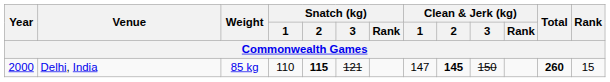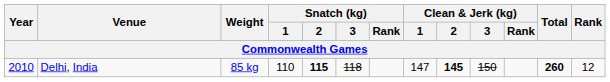Delhi, India | Year: 2000 -> 2010
Delhi, India | Snatch (kg) / 3: 121 -> 118
Delhi, India | Rank: 15 -> 12
